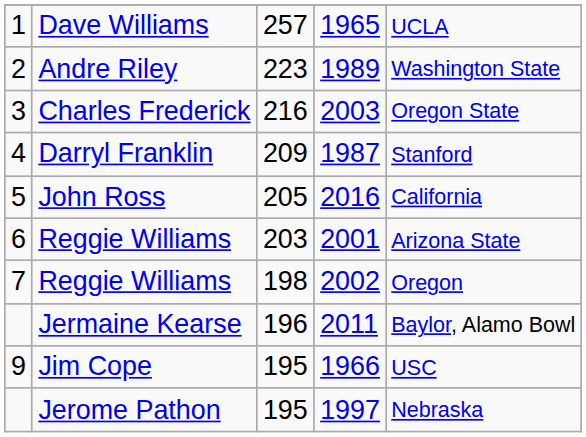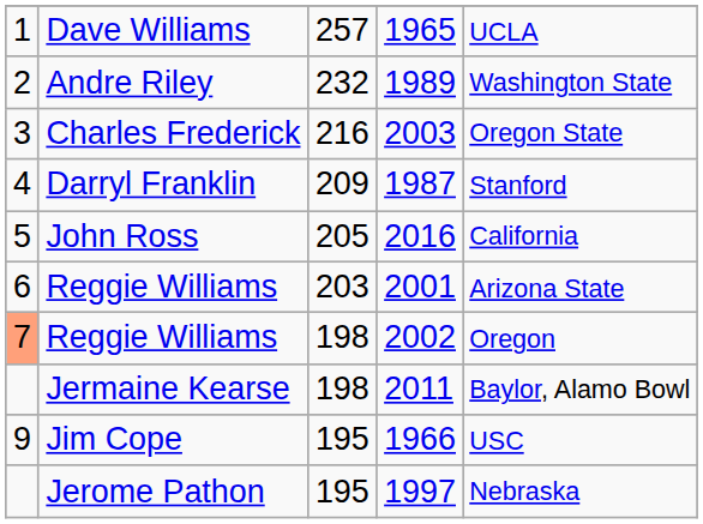Andre Riley | column 3: 223 -> 232
Reggie Williams / 2002 | column 1: no background -> lightsalmon background
Jermaine Kearse | column 3: 196 -> 198
